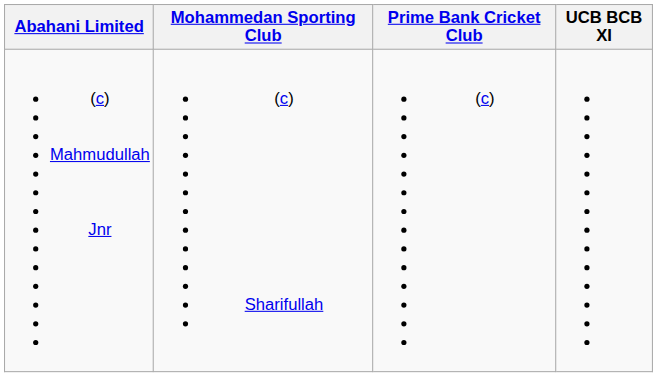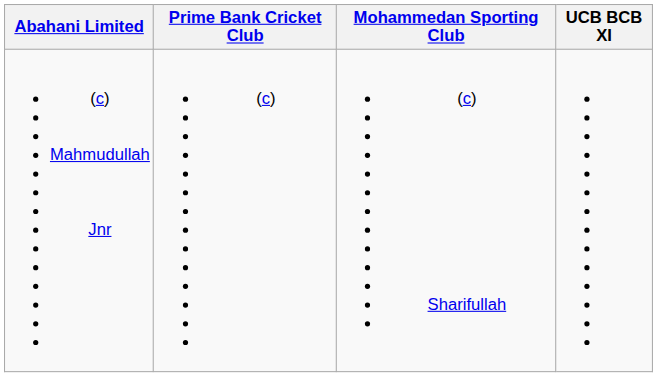columns swapped: Mohammedan Sporting Club <-> Prime Bank Cricket Club
